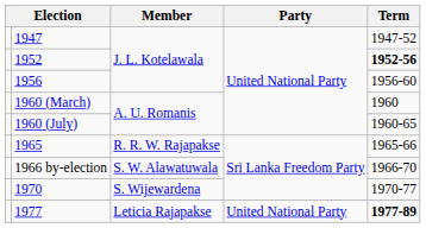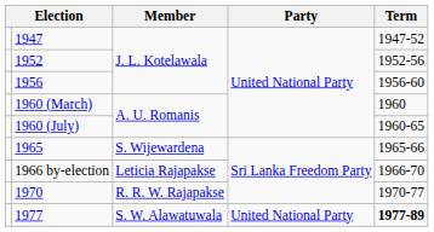1952 | Term: bold -> normal
1965 | Member: R. R. W. Rajapakse -> S. Wijewardena
1966 by-election | Member: S. W. Alawatuwala -> Leticia Rajapakse
1970 | Member: S. Wijewardena -> R. R. W. Rajapakse
1977 | Member: Leticia Rajapakse -> S. W. Alawatuwala
